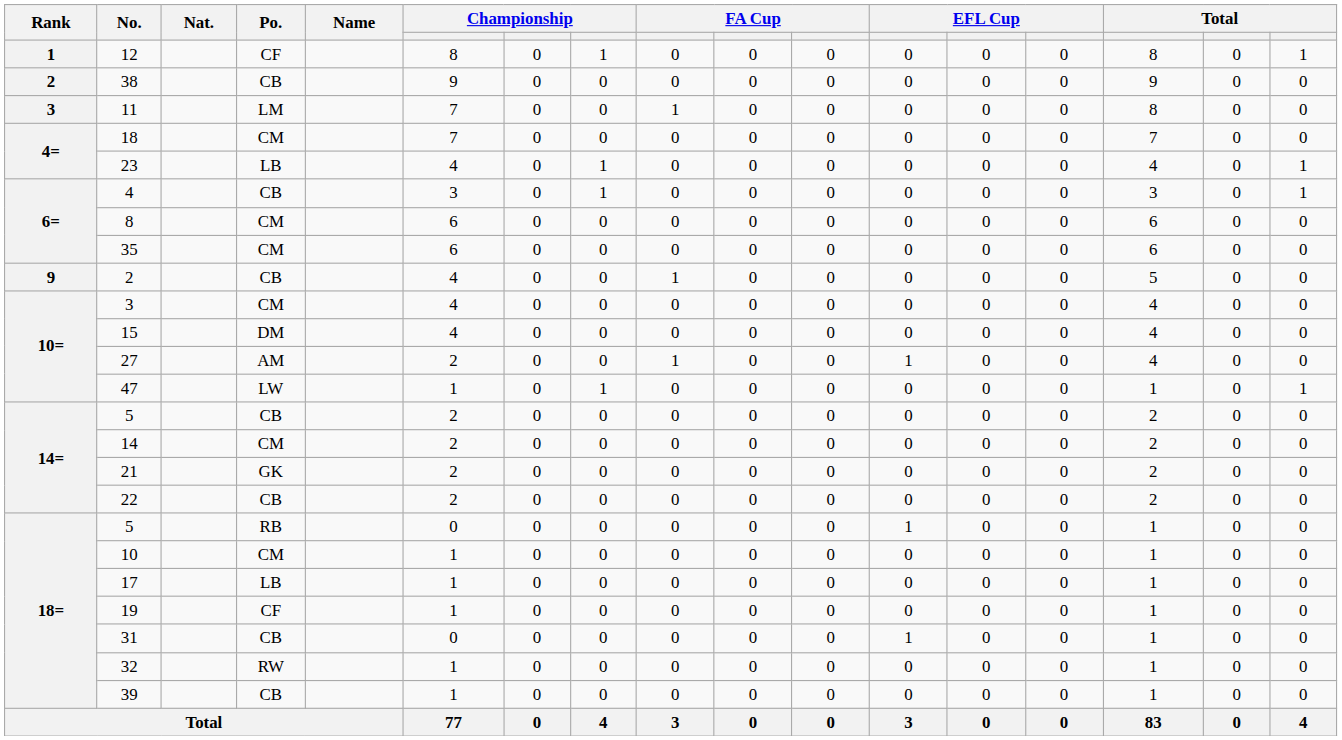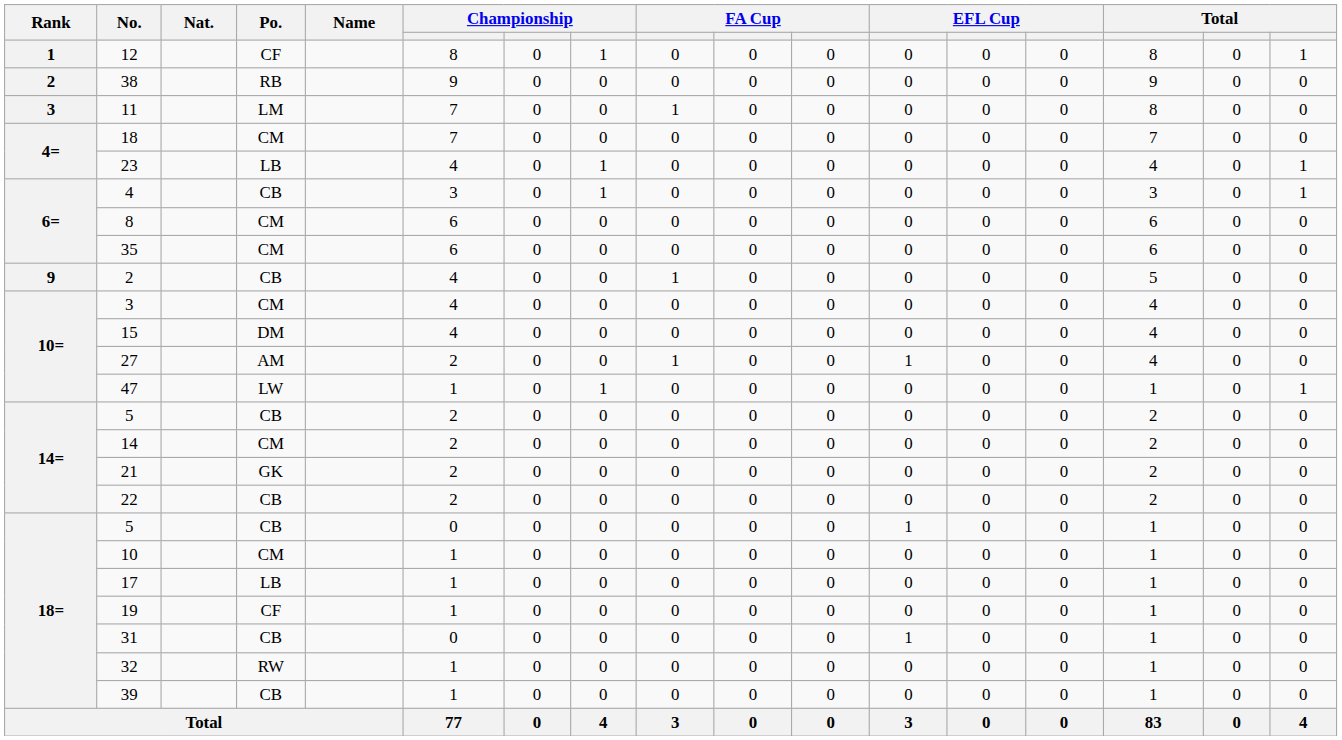38 | Po.: CB -> RB
18= / 5 | Po.: RB -> CB
